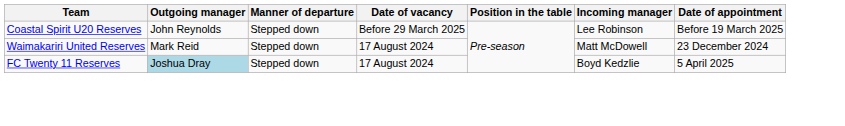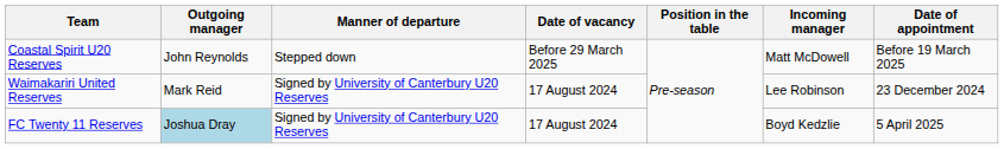Coastal Spirit U20 Reserves | Incoming manager: Lee Robinson -> Matt McDowell
Waimakariri United Reserves | Manner of departure: Stepped down -> Signed by University of Canterbury U20 Reserves
Waimakariri United Reserves | Incoming manager: Matt McDowell -> Lee Robinson
FC Twenty 11 Reserves | Manner of departure: Stepped down -> Signed by University of Canterbury U20 Reserves
